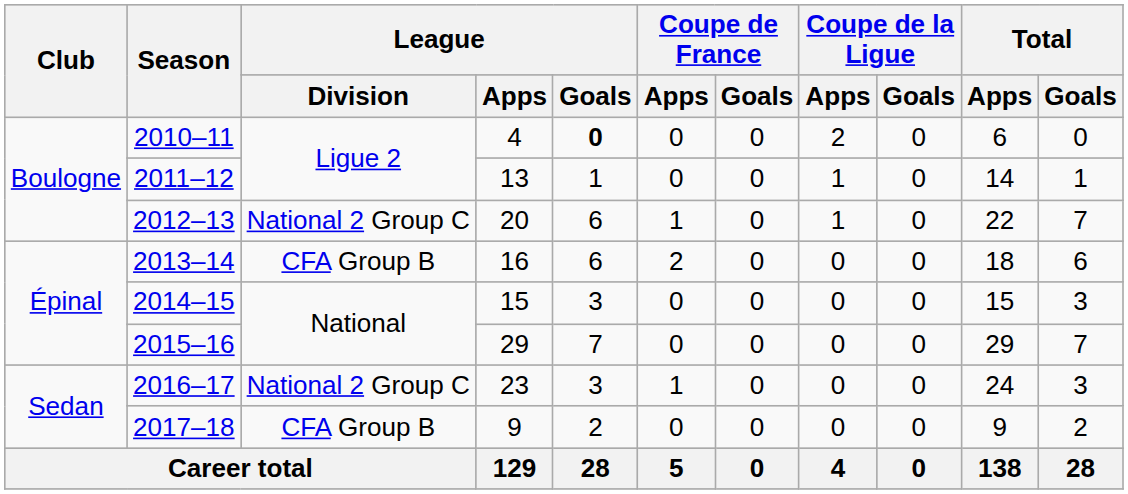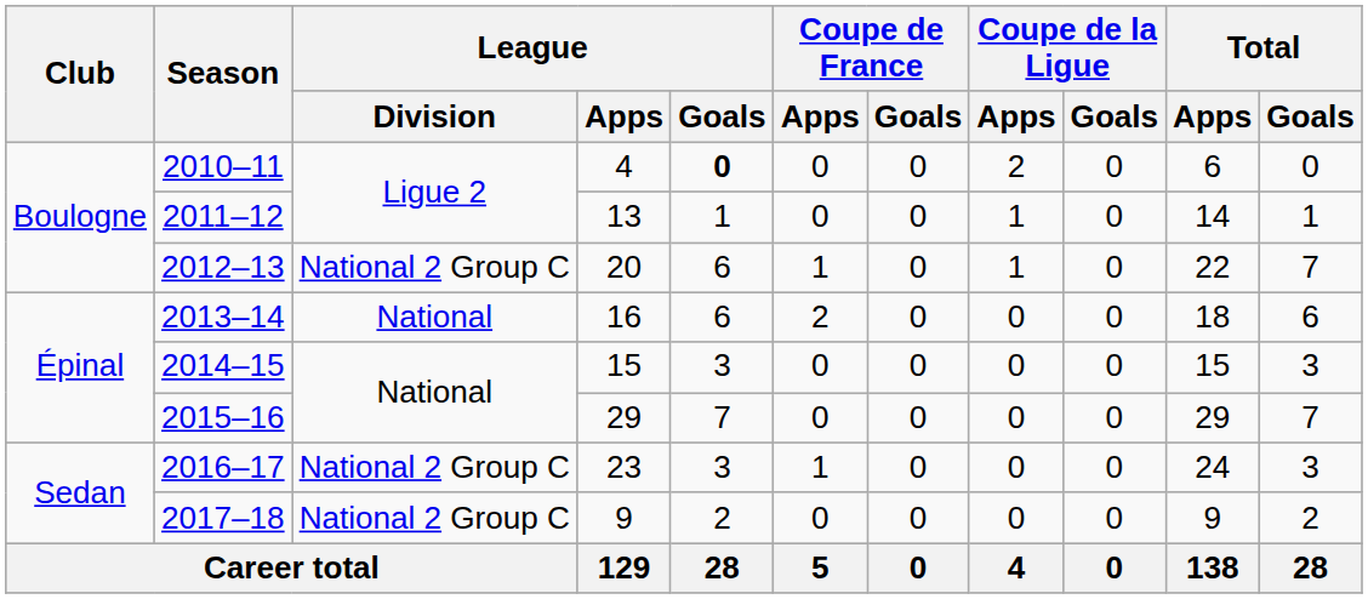2013–14 | League / Division: CFA Group B -> National
2017–18 | League / Division: CFA Group B -> National 2 Group C
